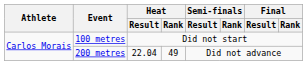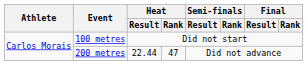200 metres | Heat / Result: 22.04 -> 22.44
200 metres | Heat / Rank: 49 -> 47
